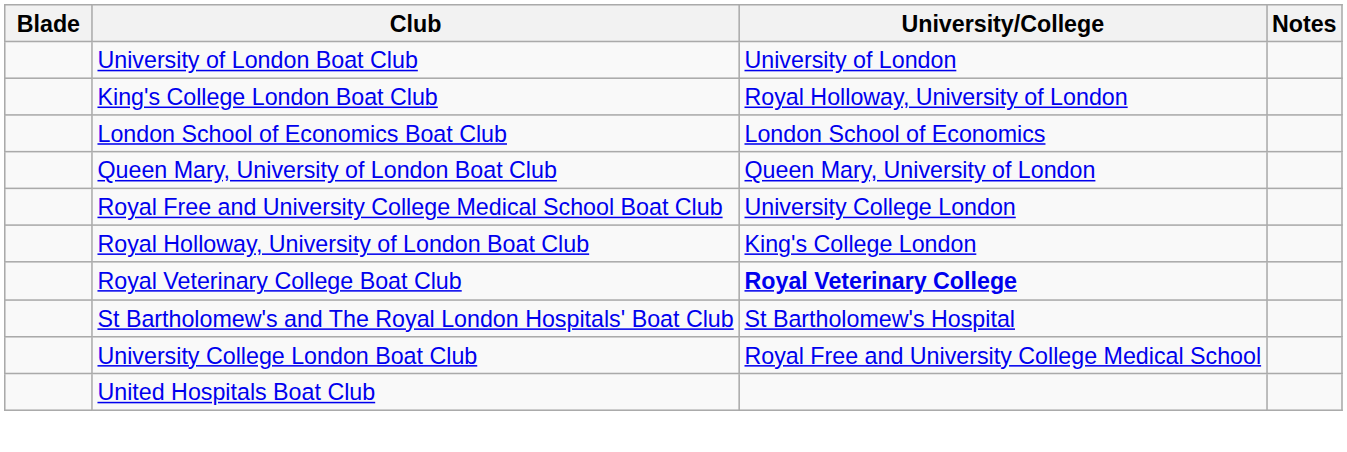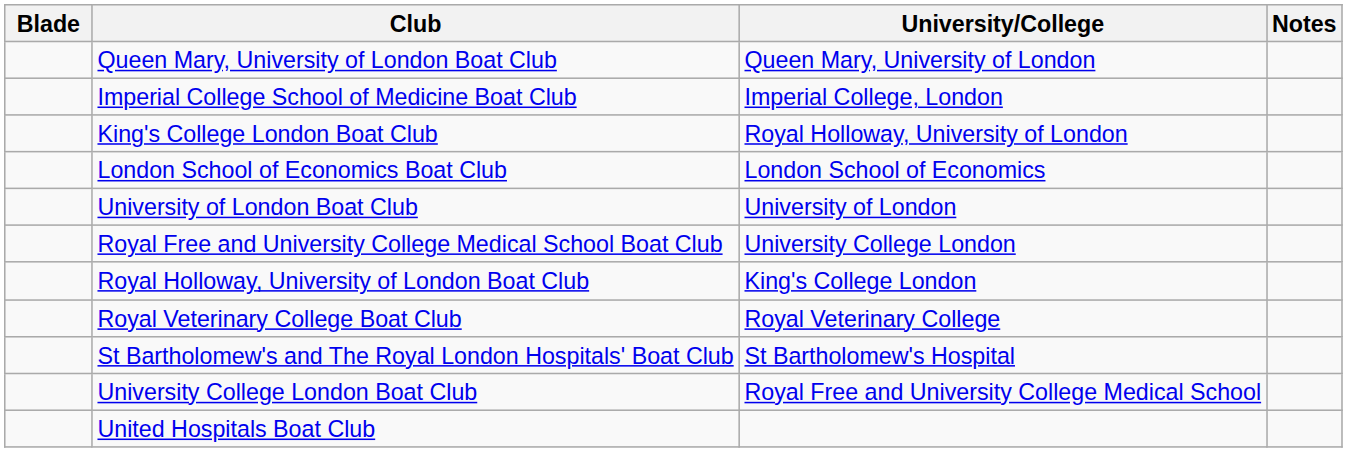rows swapped: University of London Boat Club <-> Queen Mary, University of London Boat Club
+ row: Imperial College School of Medicine Boat Club | Imperial College, London
Royal Veterinary College Boat Club | University/College: bold -> normal
